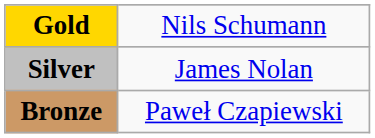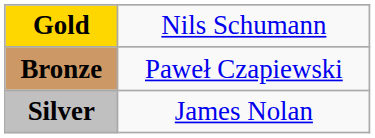rows swapped: Silver <-> Bronze
